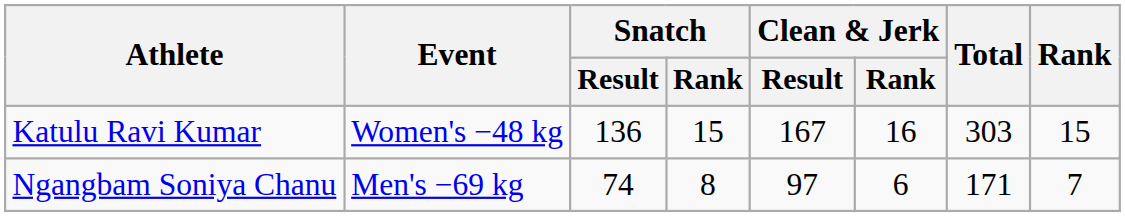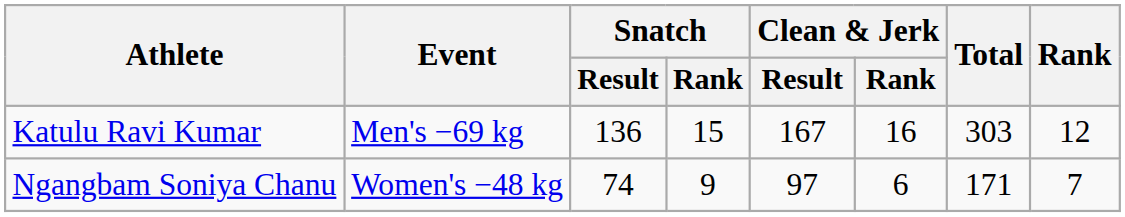Katulu Ravi Kumar | Event: Women's −48 kg -> Men's −69 kg
Katulu Ravi Kumar | Rank: 15 -> 12
Ngangbam Soniya Chanu | Event: Men's −69 kg -> Women's −48 kg
Ngangbam Soniya Chanu | Snatch / Rank: 8 -> 9
